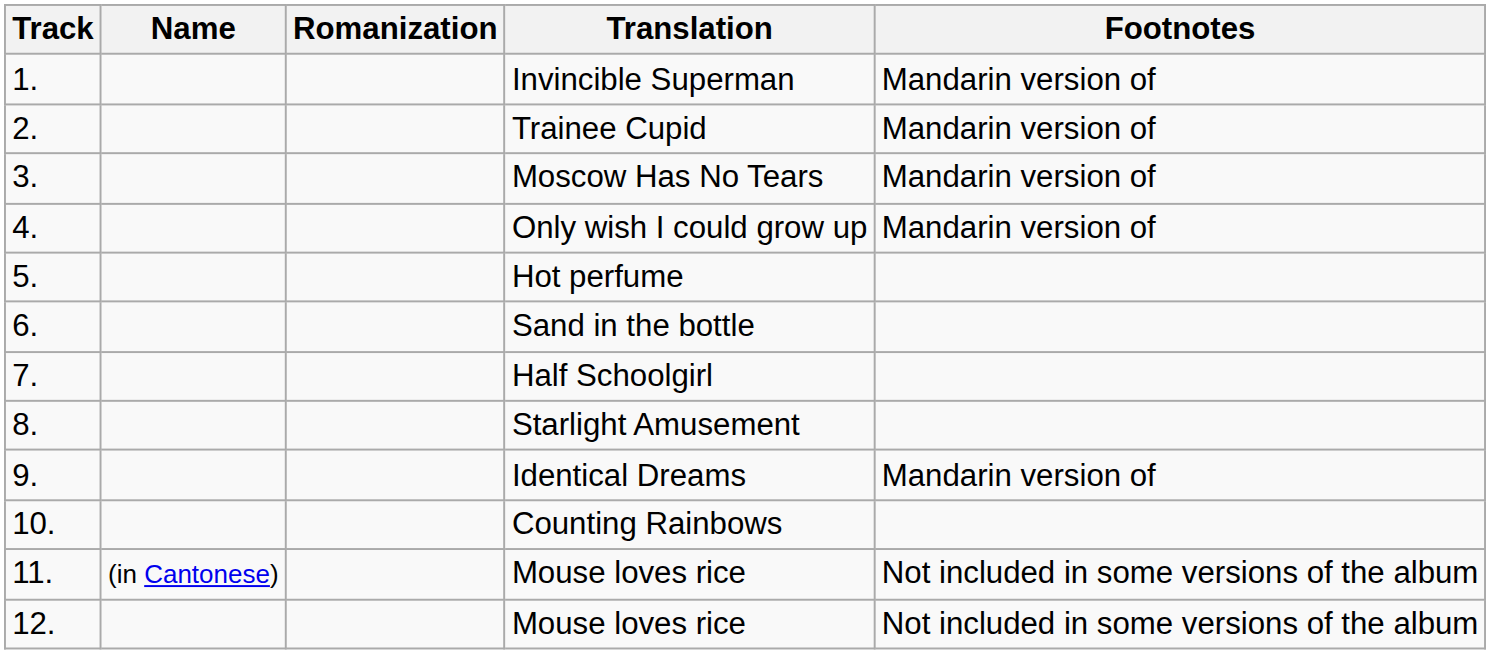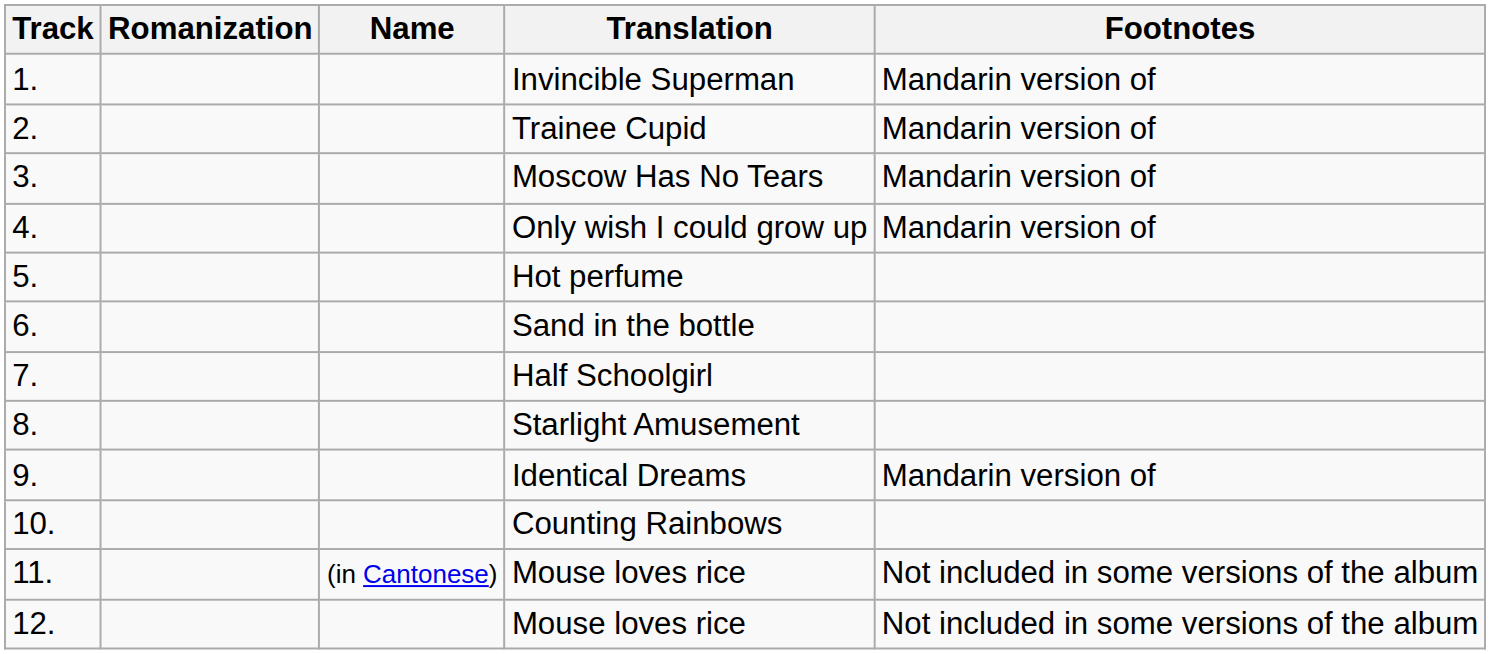columns swapped: Name <-> Romanization
